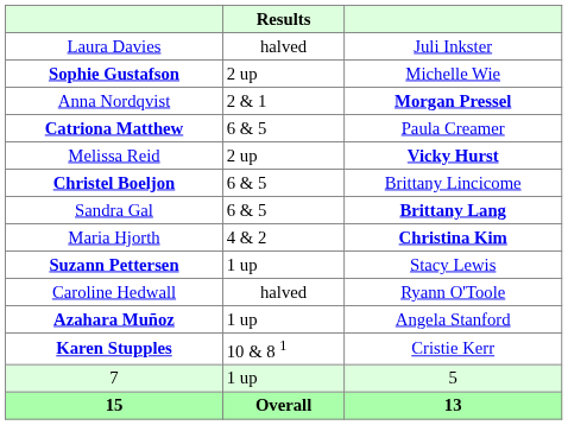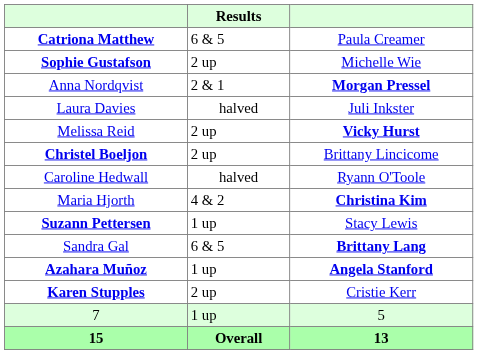rows swapped: Catriona Matthew <-> Laura Davies
Christel Boeljon | Results: 6 & 5 -> 2 up
rows swapped: Sandra Gal <-> Caroline Hedwall
Azahara Muñoz | column 3: normal -> bold
Karen Stupples | Results: 10 & 8 1 -> 2 up
